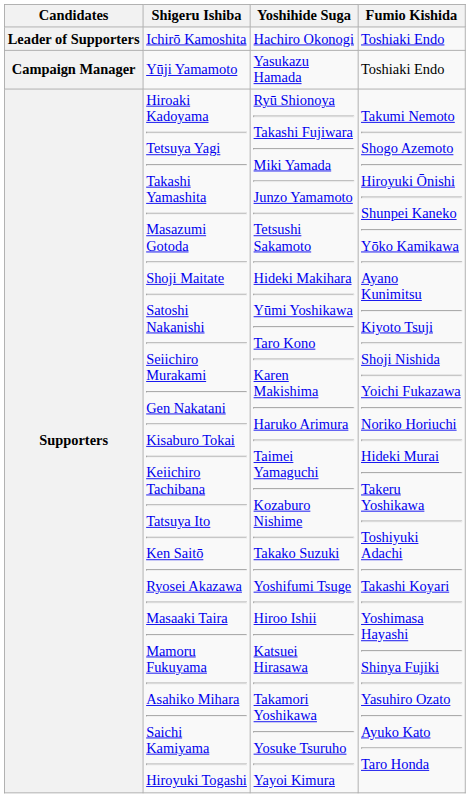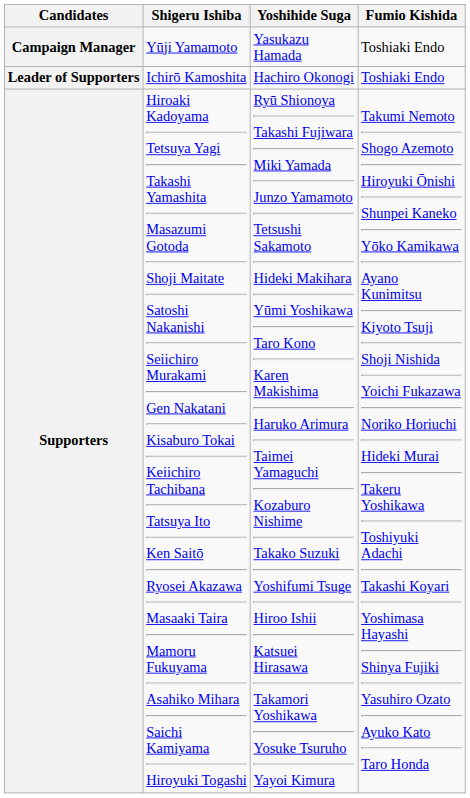rows swapped: Leader of Supporters <-> Campaign Manager
